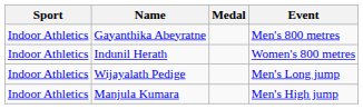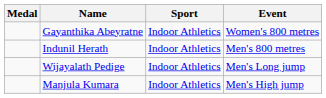columns swapped: Medal <-> Sport
Gayanthika Abeyratne | Event: Men's 800 metres -> Women's 800 metres
Indunil Herath | Event: Women's 800 metres -> Men's 800 metres
